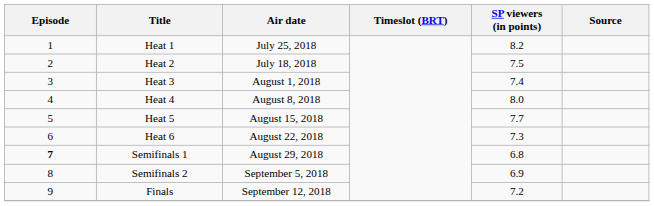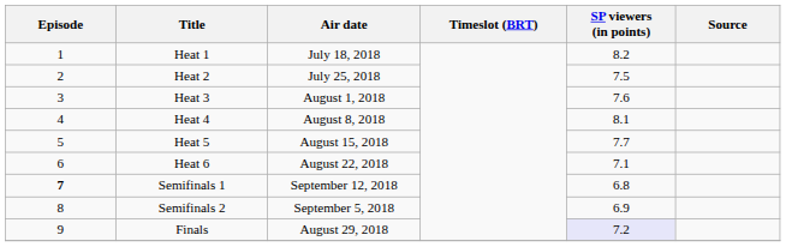Heat 1 | Air date: July 25, 2018 -> July 18, 2018
Heat 2 | Air date: July 18, 2018 -> July 25, 2018
Heat 3 | SP viewers (in points): 7.4 -> 7.6
Heat 4 | SP viewers (in points): 8.0 -> 8.1
Heat 6 | SP viewers (in points): 7.3 -> 7.1
Semifinals 1 | Air date: August 29, 2018 -> September 12, 2018
Finals | Air date: September 12, 2018 -> August 29, 2018
Finals | SP viewers (in points): no background -> lavender background
